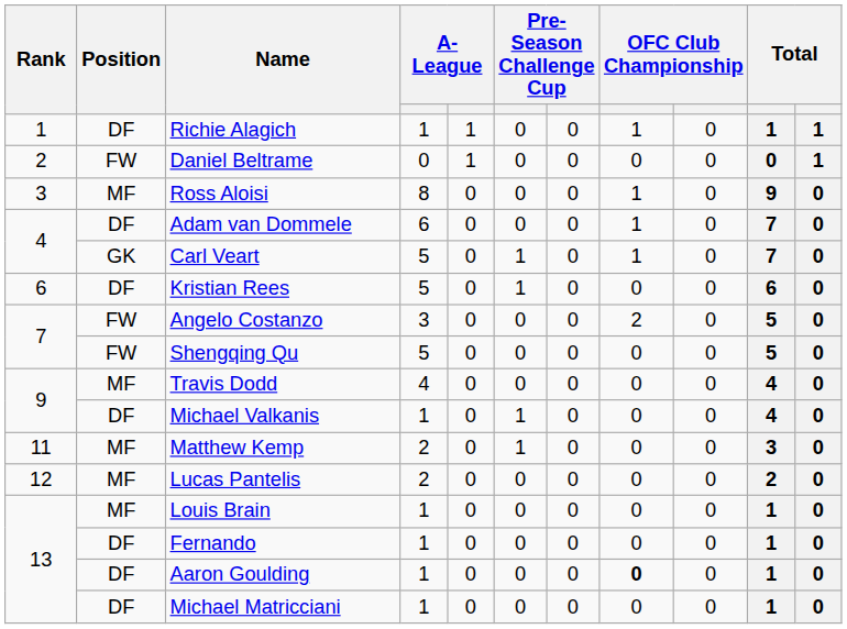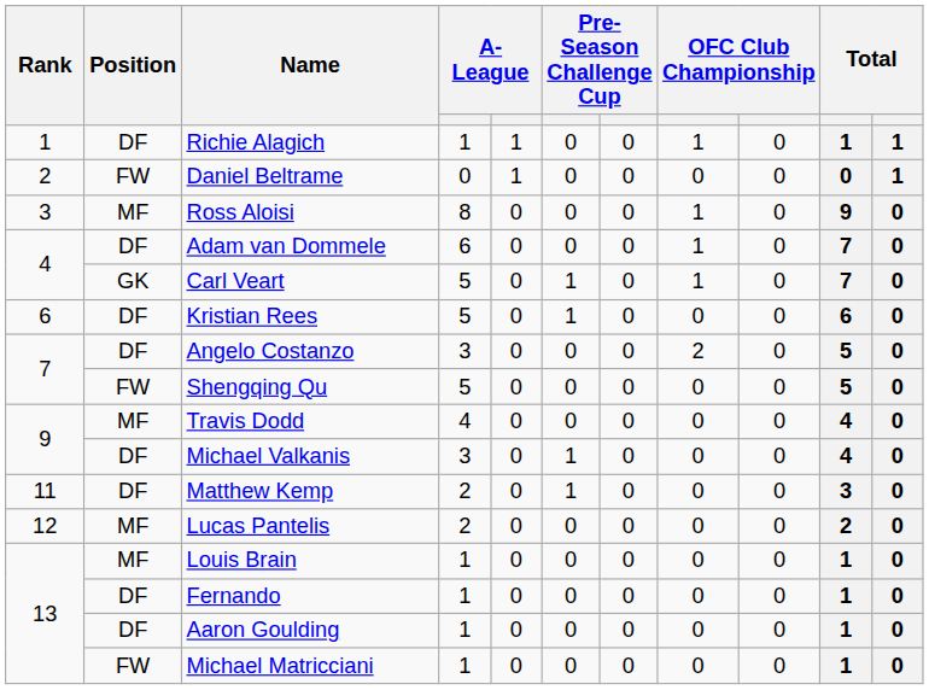Angelo Costanzo | Position: FW -> DF
Michael Valkanis | column 4: 1 -> 3
Matthew Kemp | Position: MF -> DF
Aaron Goulding | column 8: bold -> normal
Michael Matricciani | Position: DF -> FW
